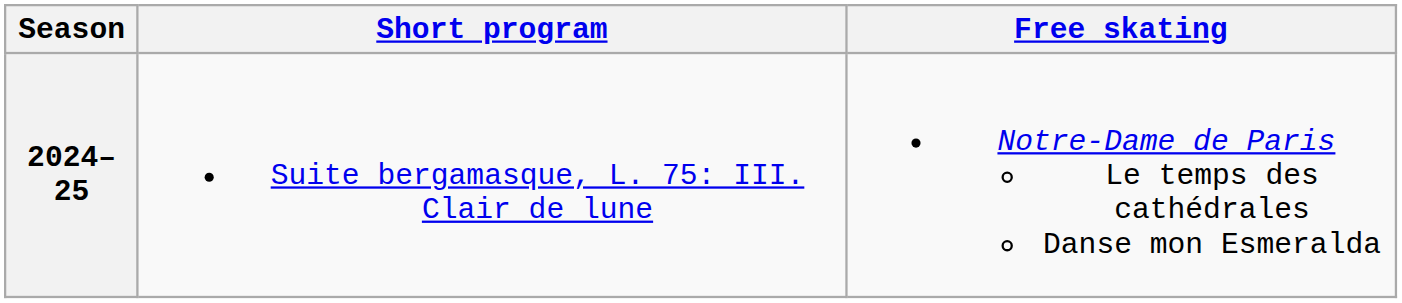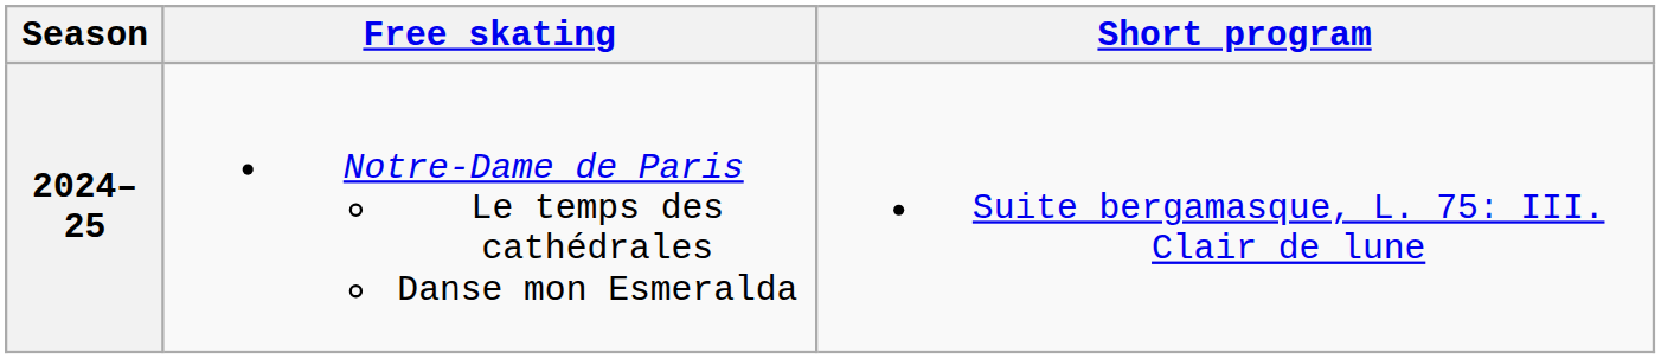columns swapped: Short program <-> Free skating
